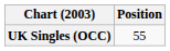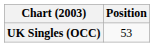UK Singles (OCC) | Position: 55 -> 53
